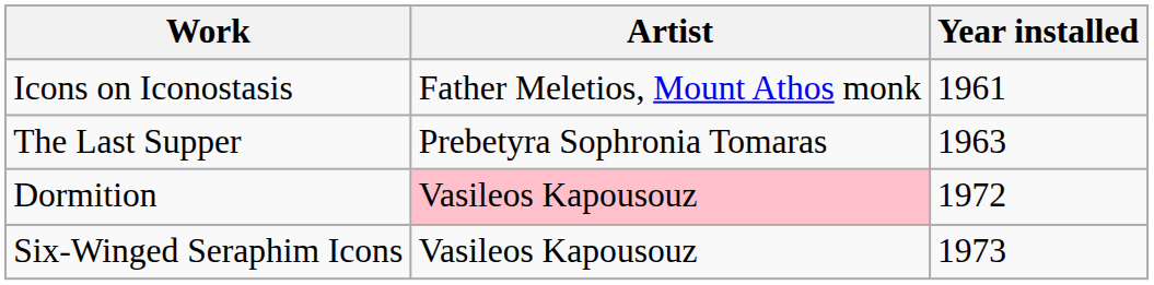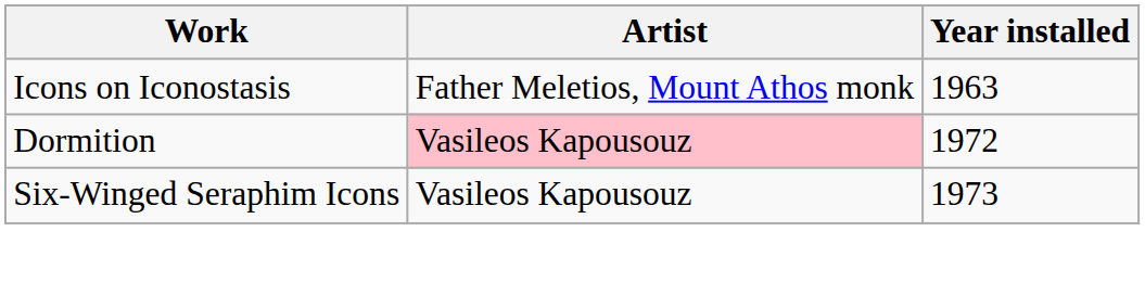Icons on Iconostasis | Year installed: 1961 -> 1963
- row: The Last Supper | Prebetyra Sophronia Tomaras | 1963
